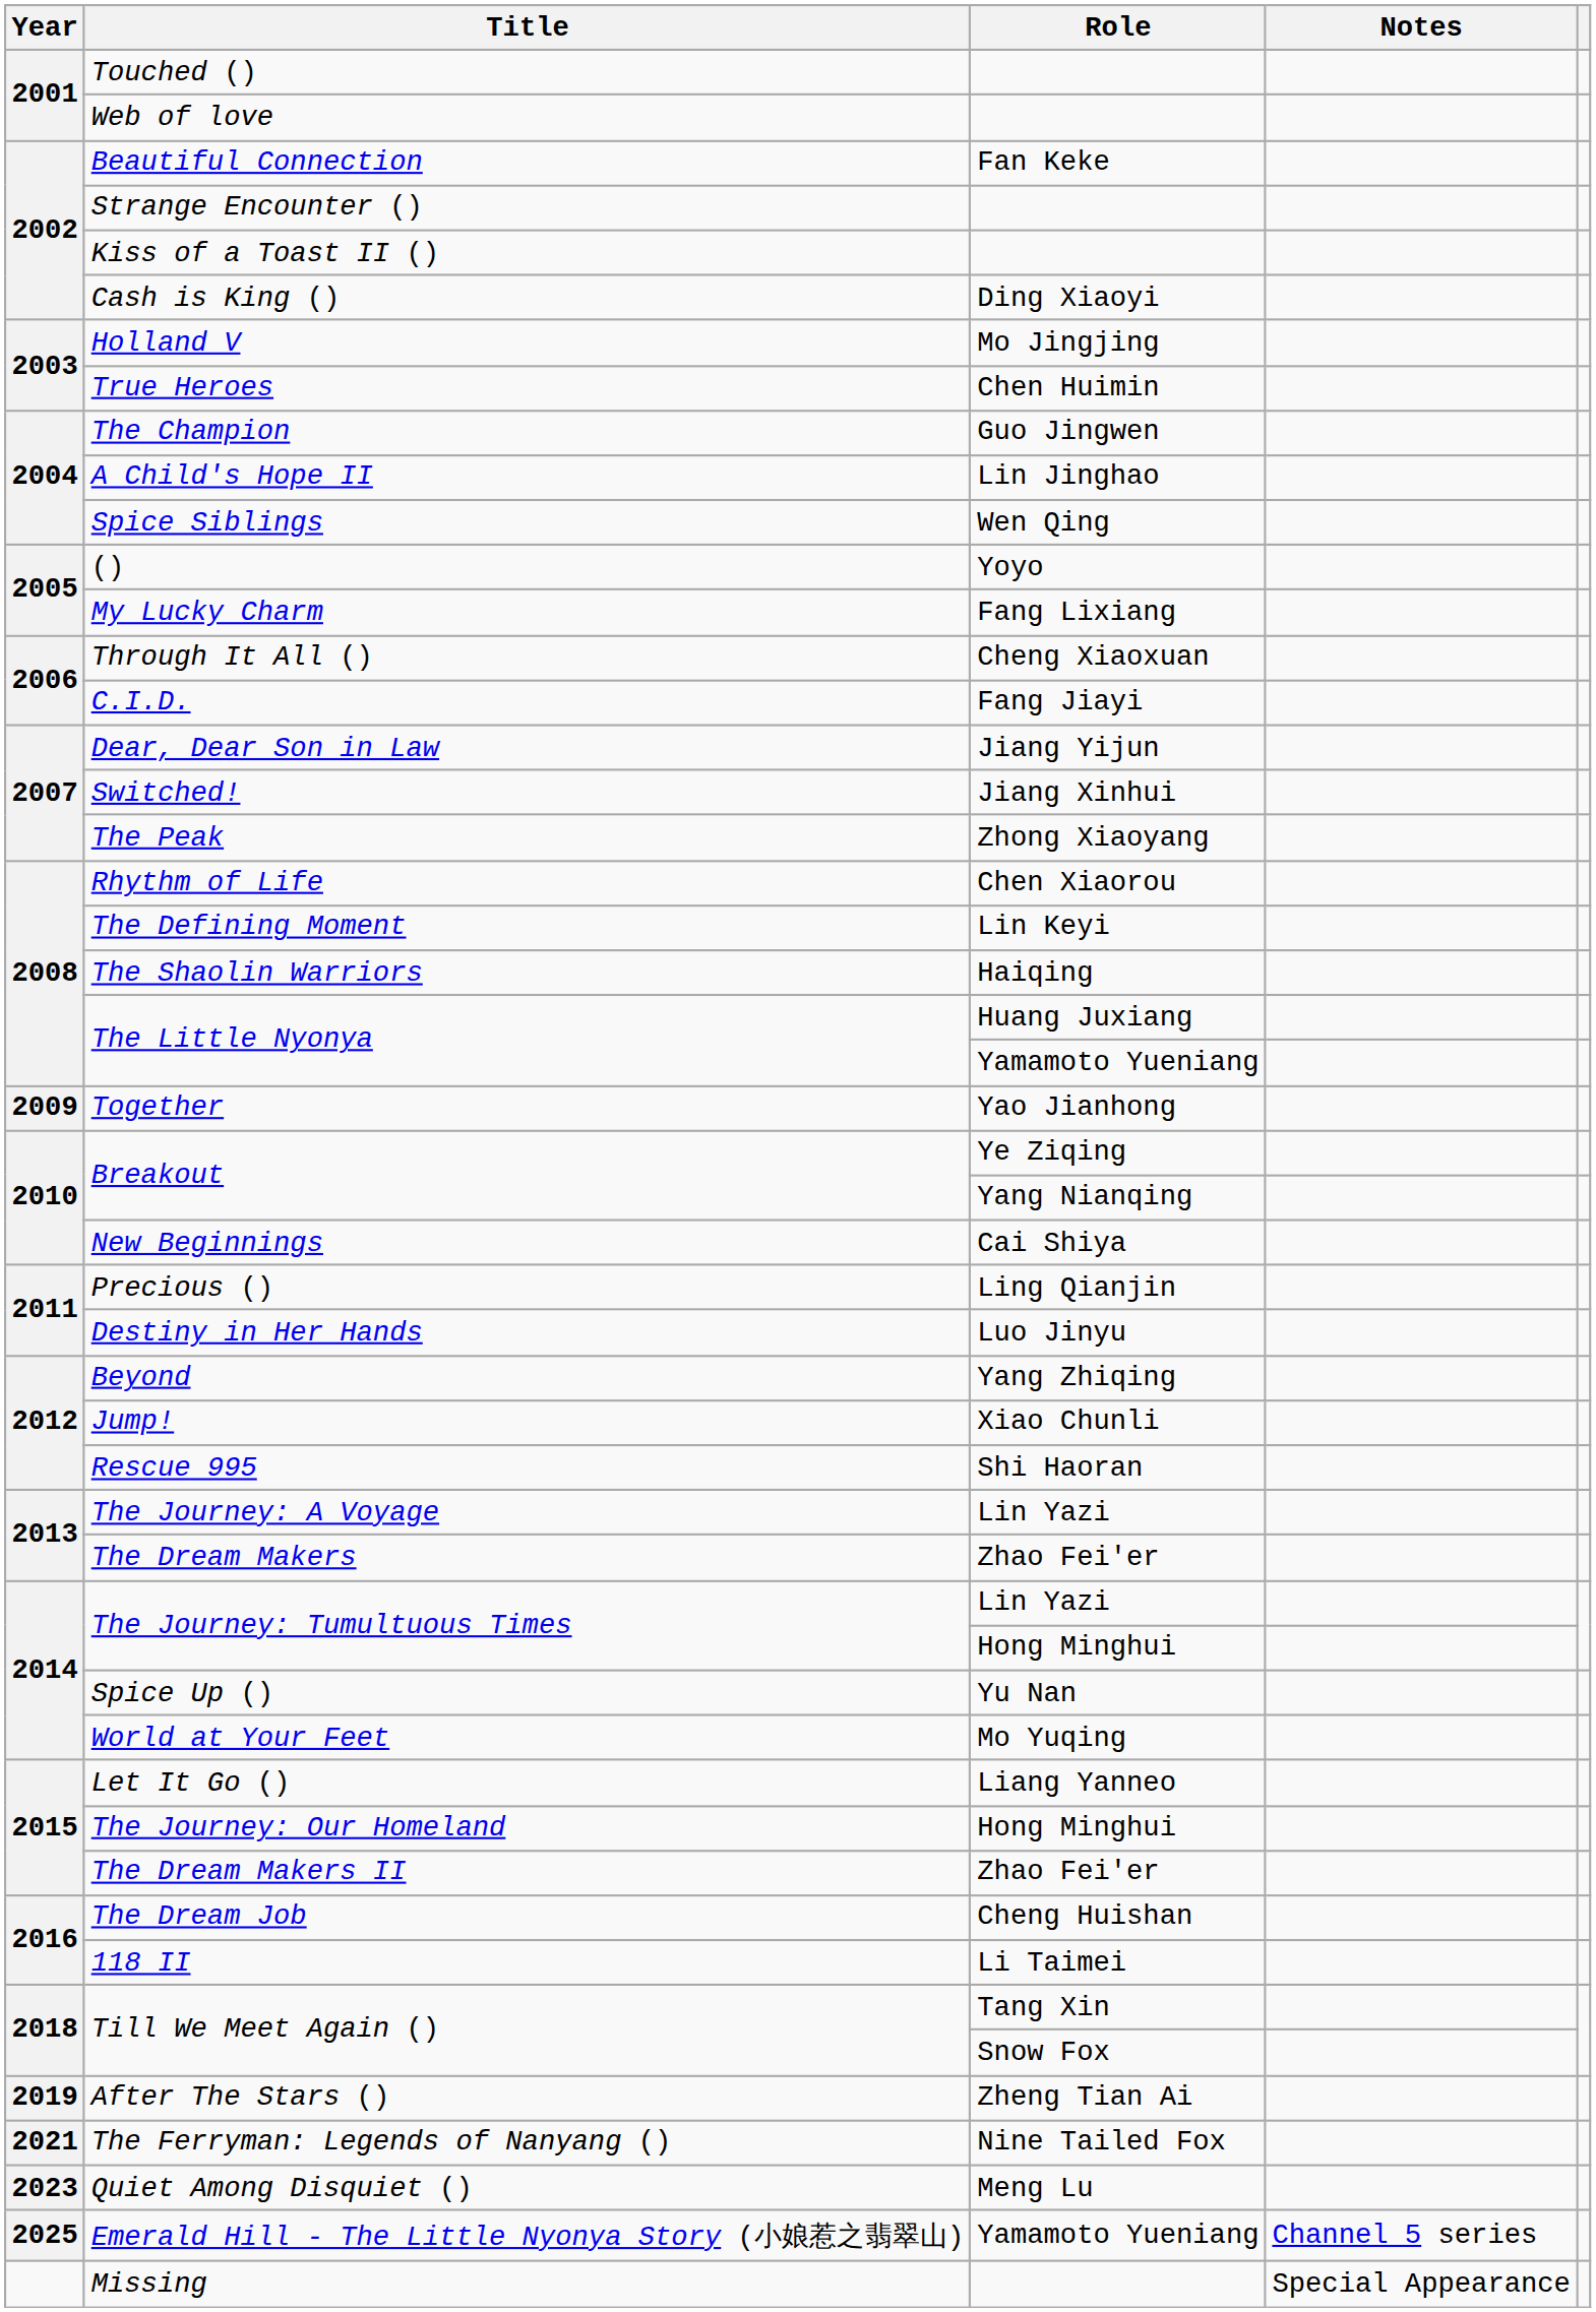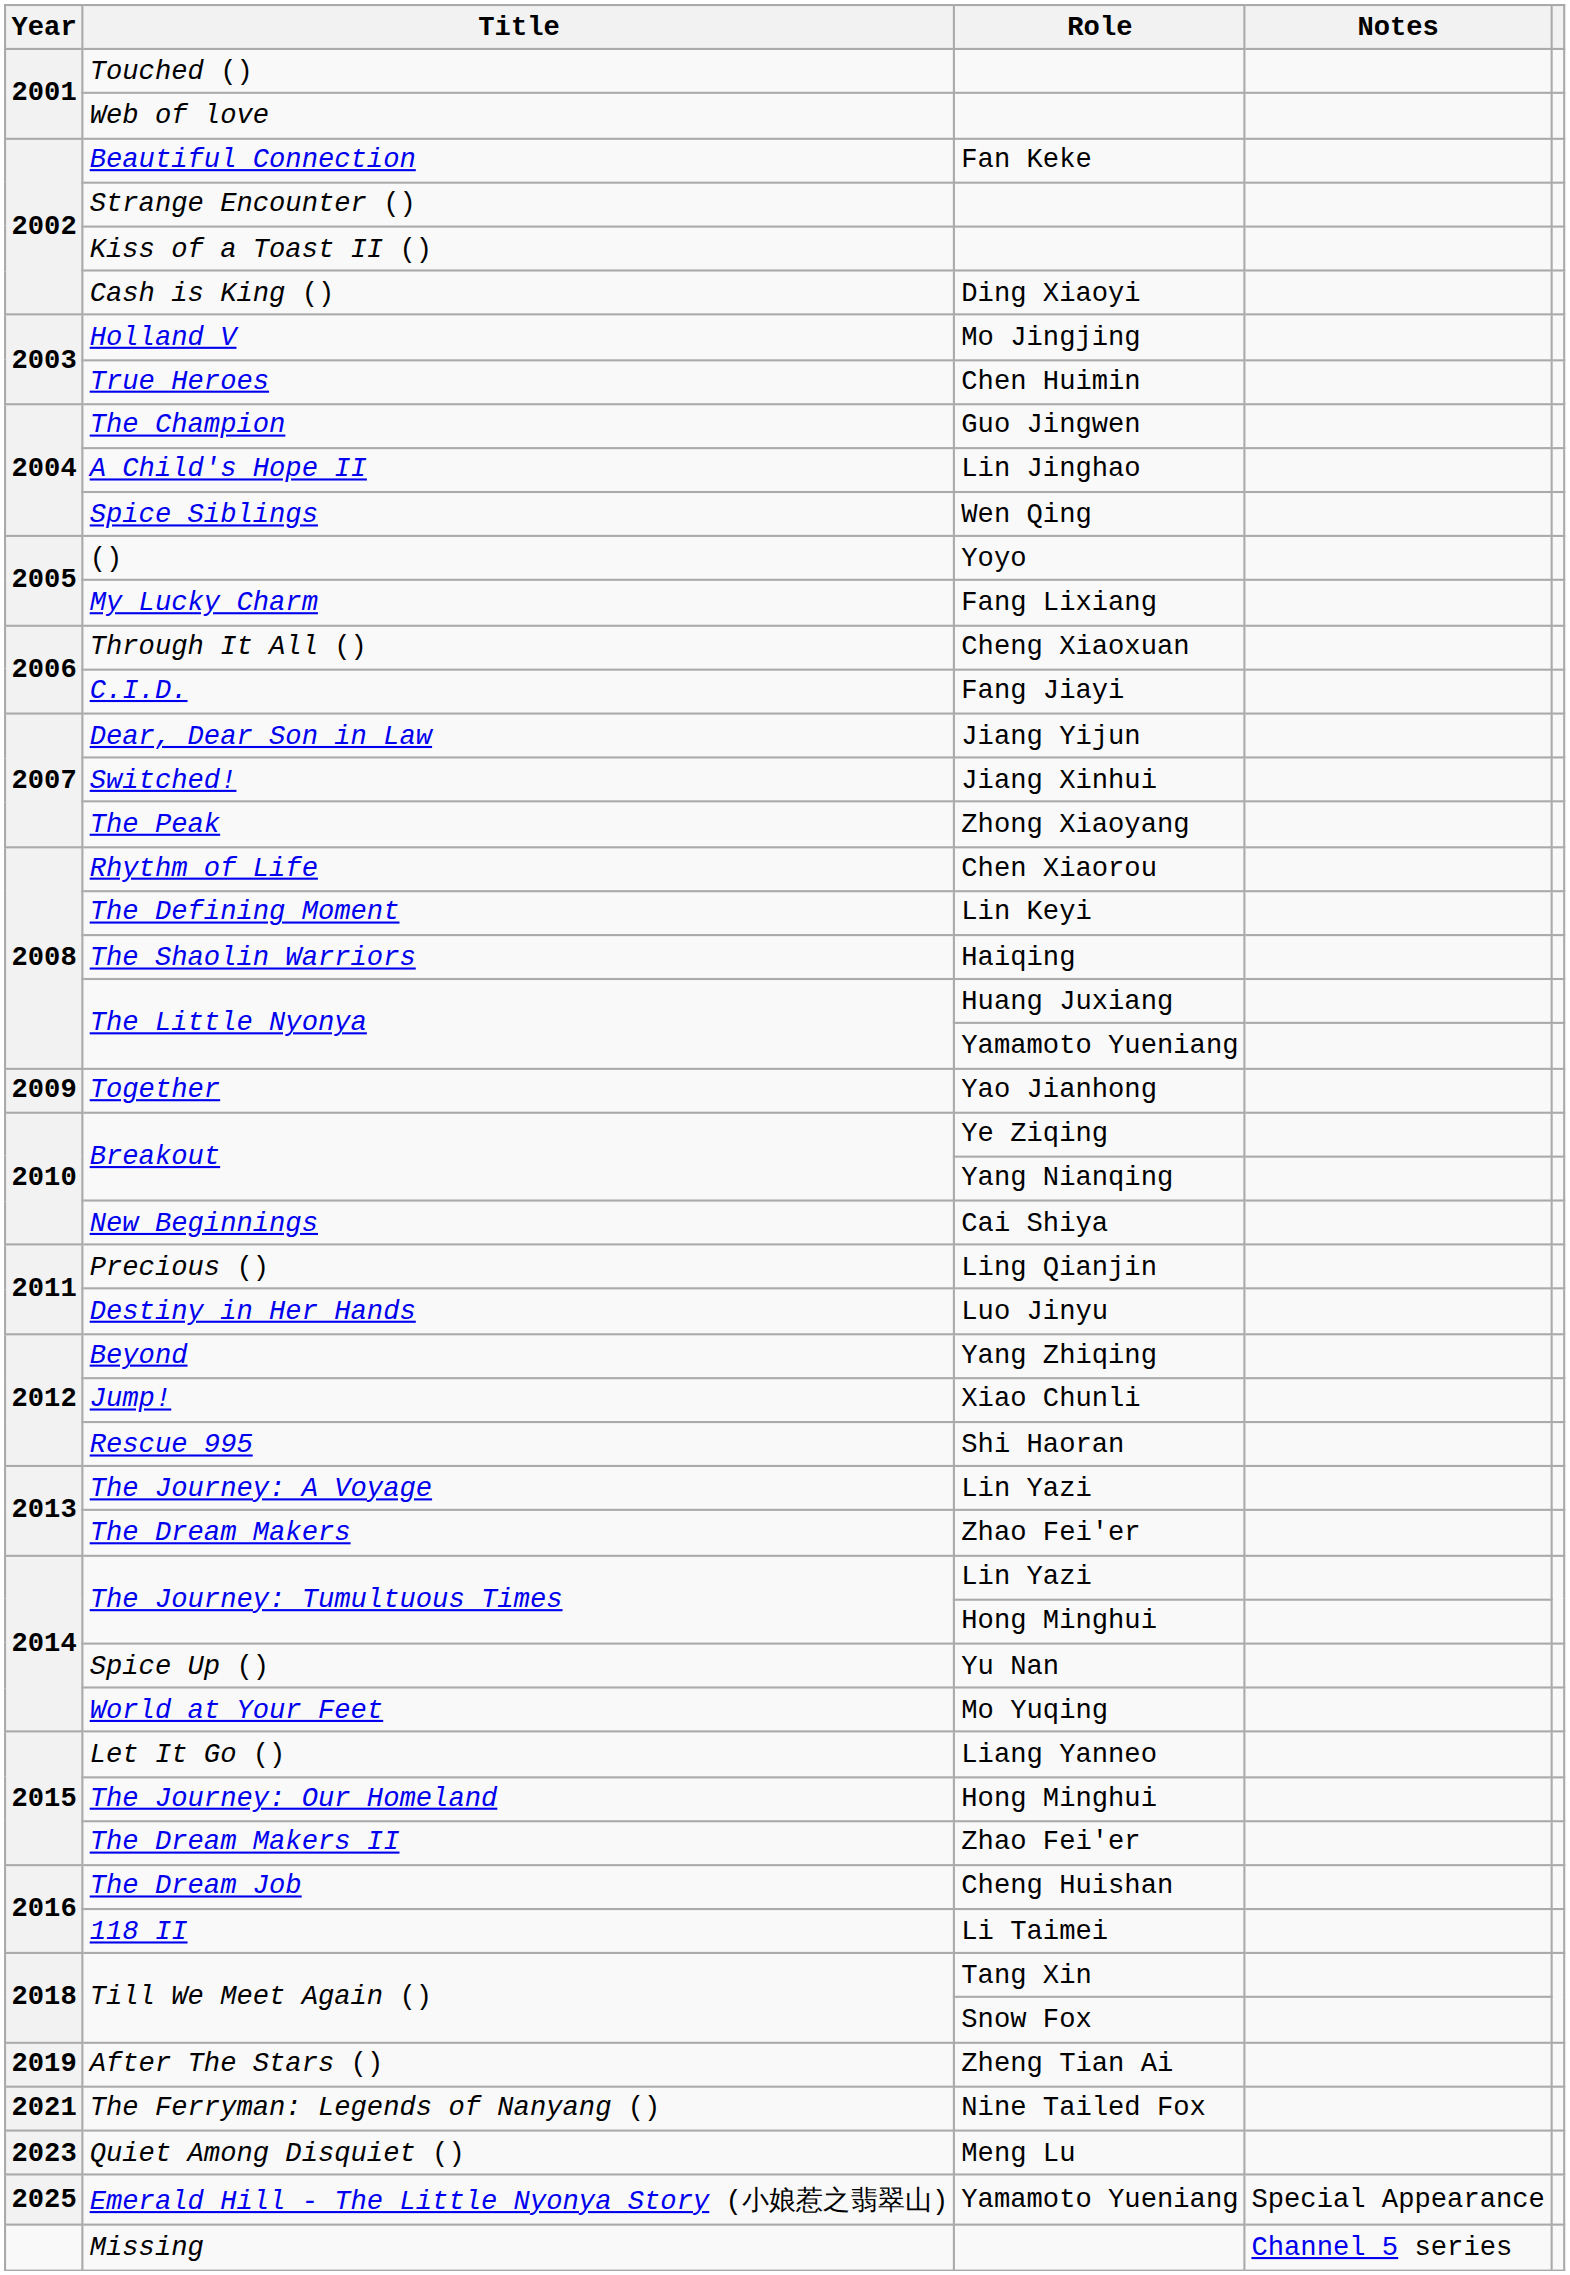Emerald Hill - The Little Nyonya Story (小娘惹之翡翠山) | Notes: Channel 5 series -> Special Appearance
Missing | Notes: Special Appearance -> Channel 5 series
